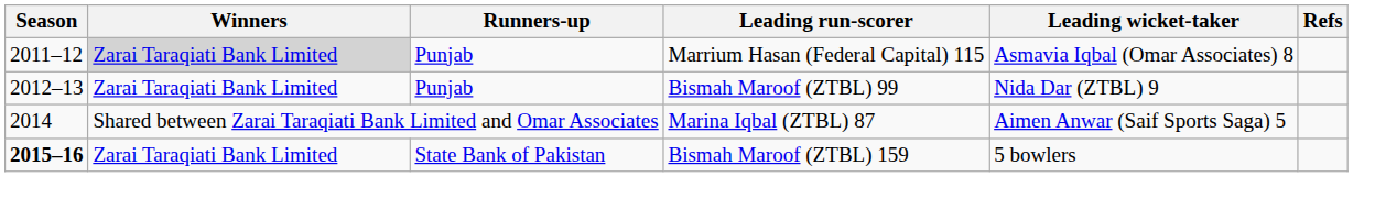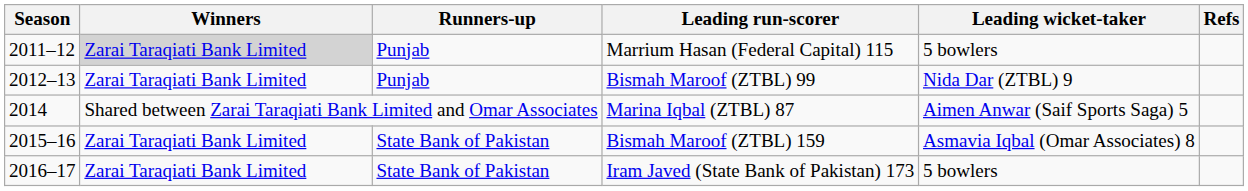Marrium Hasan (Federal Capital) 115 | Leading wicket-taker: Asmavia Iqbal (Omar Associates) 8 -> 5 bowlers
Bismah Maroof (ZTBL) 159 | Season: bold -> normal
Bismah Maroof (ZTBL) 159 | Leading wicket-taker: 5 bowlers -> Asmavia Iqbal (Omar Associates) 8
+ row: 2016–17 | Zarai Taraqiati Bank Limited | State Bank of Pakistan | Iram Javed (State Bank of Pakistan) 173 | 5 bowlers
